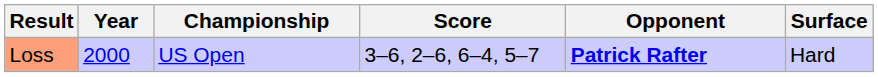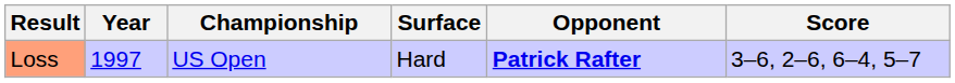columns swapped: Surface <-> Score
Loss | Year: 2000 -> 1997
